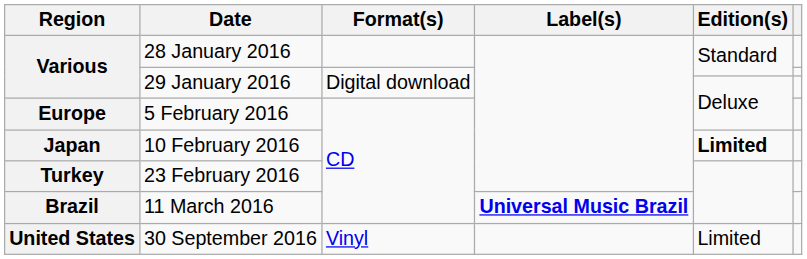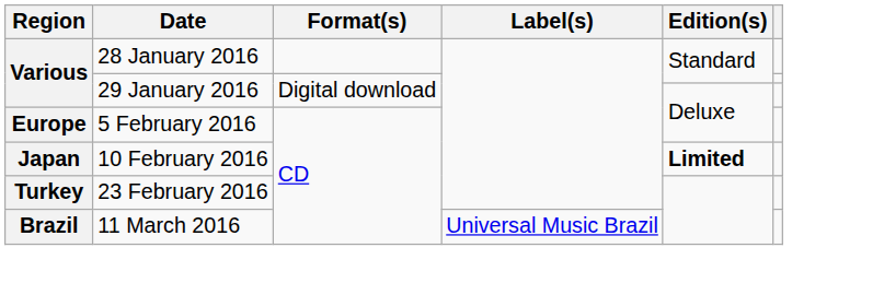11 March 2016 | Label(s): bold -> normal
- row: United States | 30 September 2016 | Vinyl | Limited
